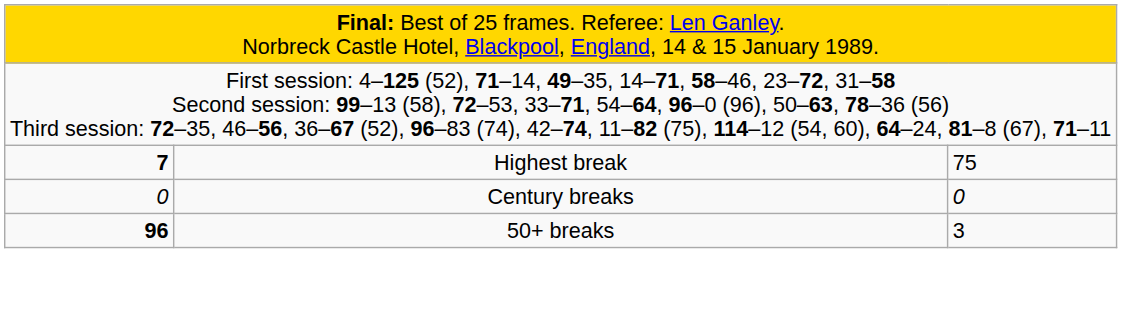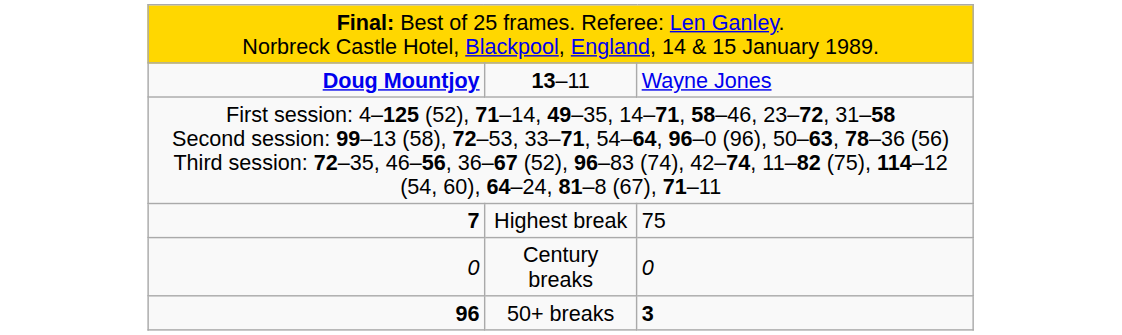+ row: Doug Mountjoy | 13–11 | Wayne Jones
50+ breaks | column 3: normal -> bold
